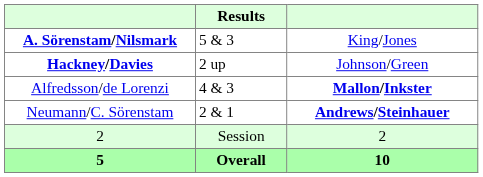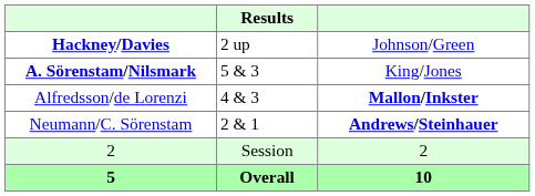rows swapped: A. Sörenstam/Nilsmark <-> Hackney/Davies
